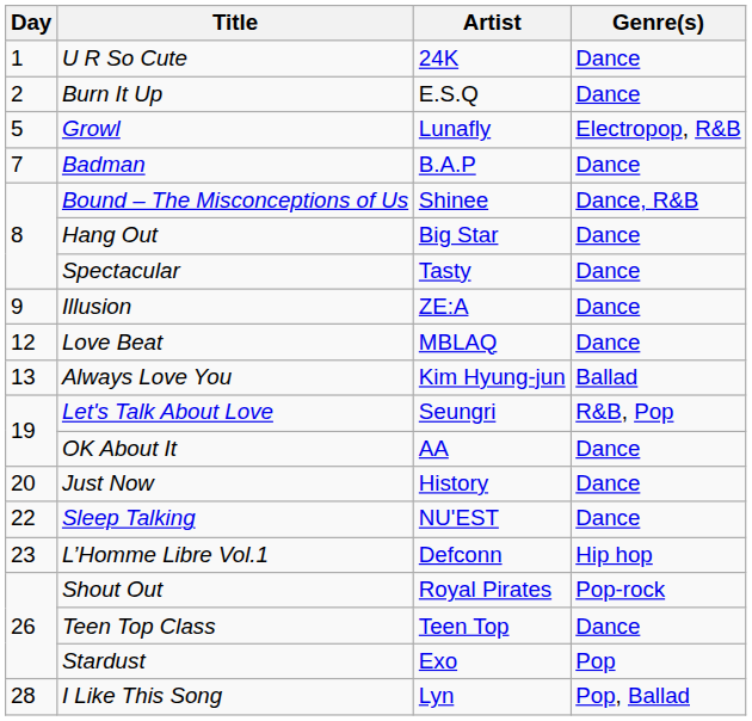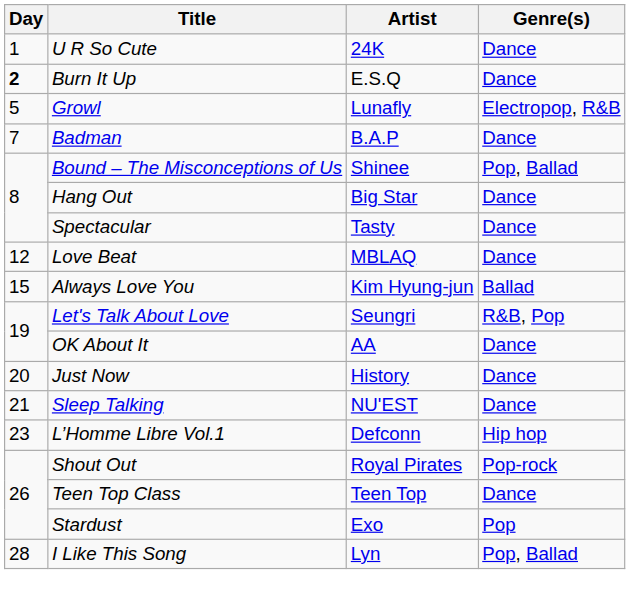Burn It Up | Day: normal -> bold
Bound – The Misconceptions of Us | Genre(s): Dance, R&B -> Pop, Ballad
- row: 9 | Illusion | ZE:A | Dance
Always Love You | Day: 13 -> 15
Sleep Talking | Day: 22 -> 21
